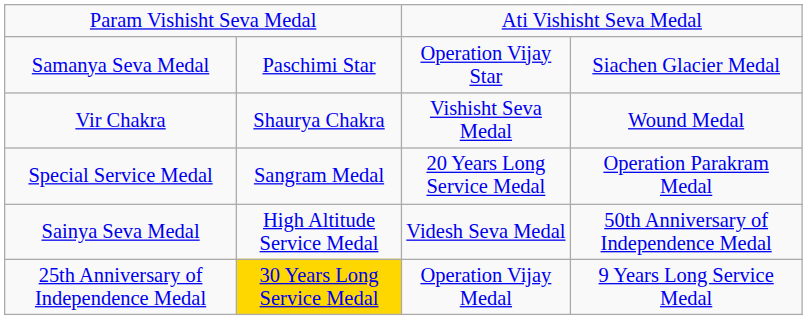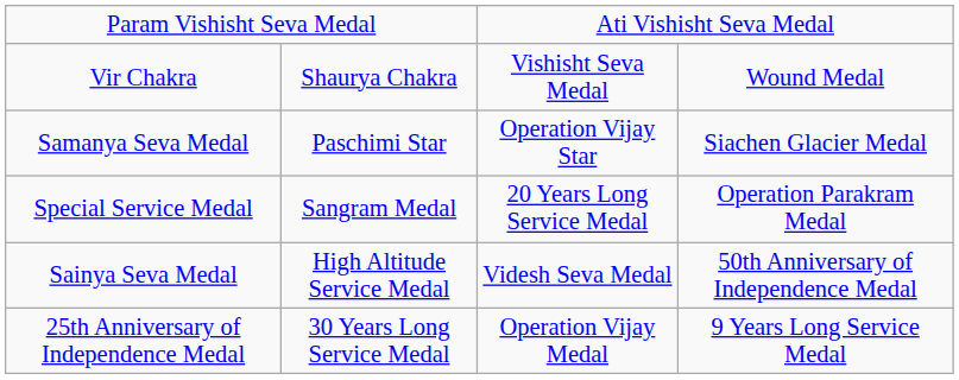rows swapped: Vir Chakra <-> Samanya Seva Medal
25th Anniversary of Independence Medal | column 2: gold background -> no background
